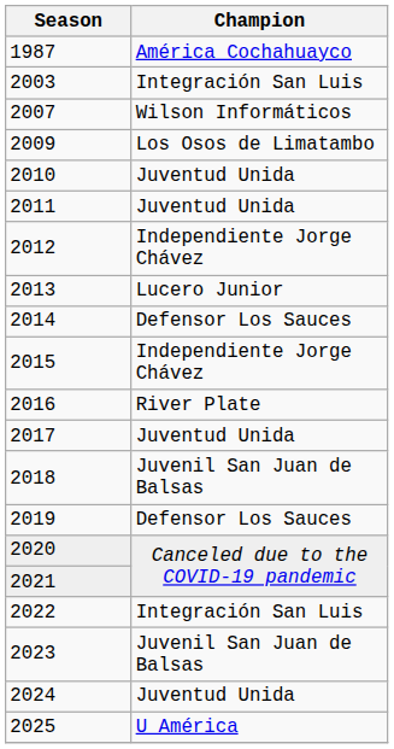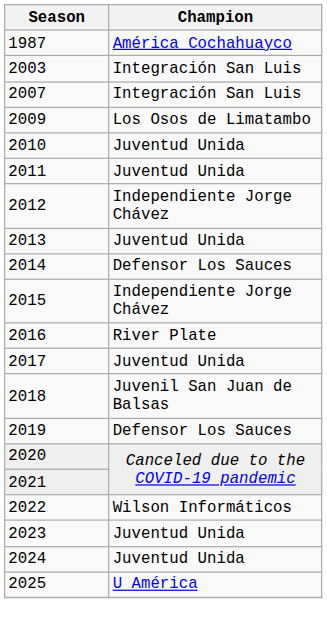2007 | Champion: Wilson Informáticos -> Integración San Luis
2013 | Champion: Lucero Junior -> Juventud Unida
2022 | Champion: Integración San Luis -> Wilson Informáticos
2023 | Champion: Juvenil San Juan de Balsas -> Juventud Unida
